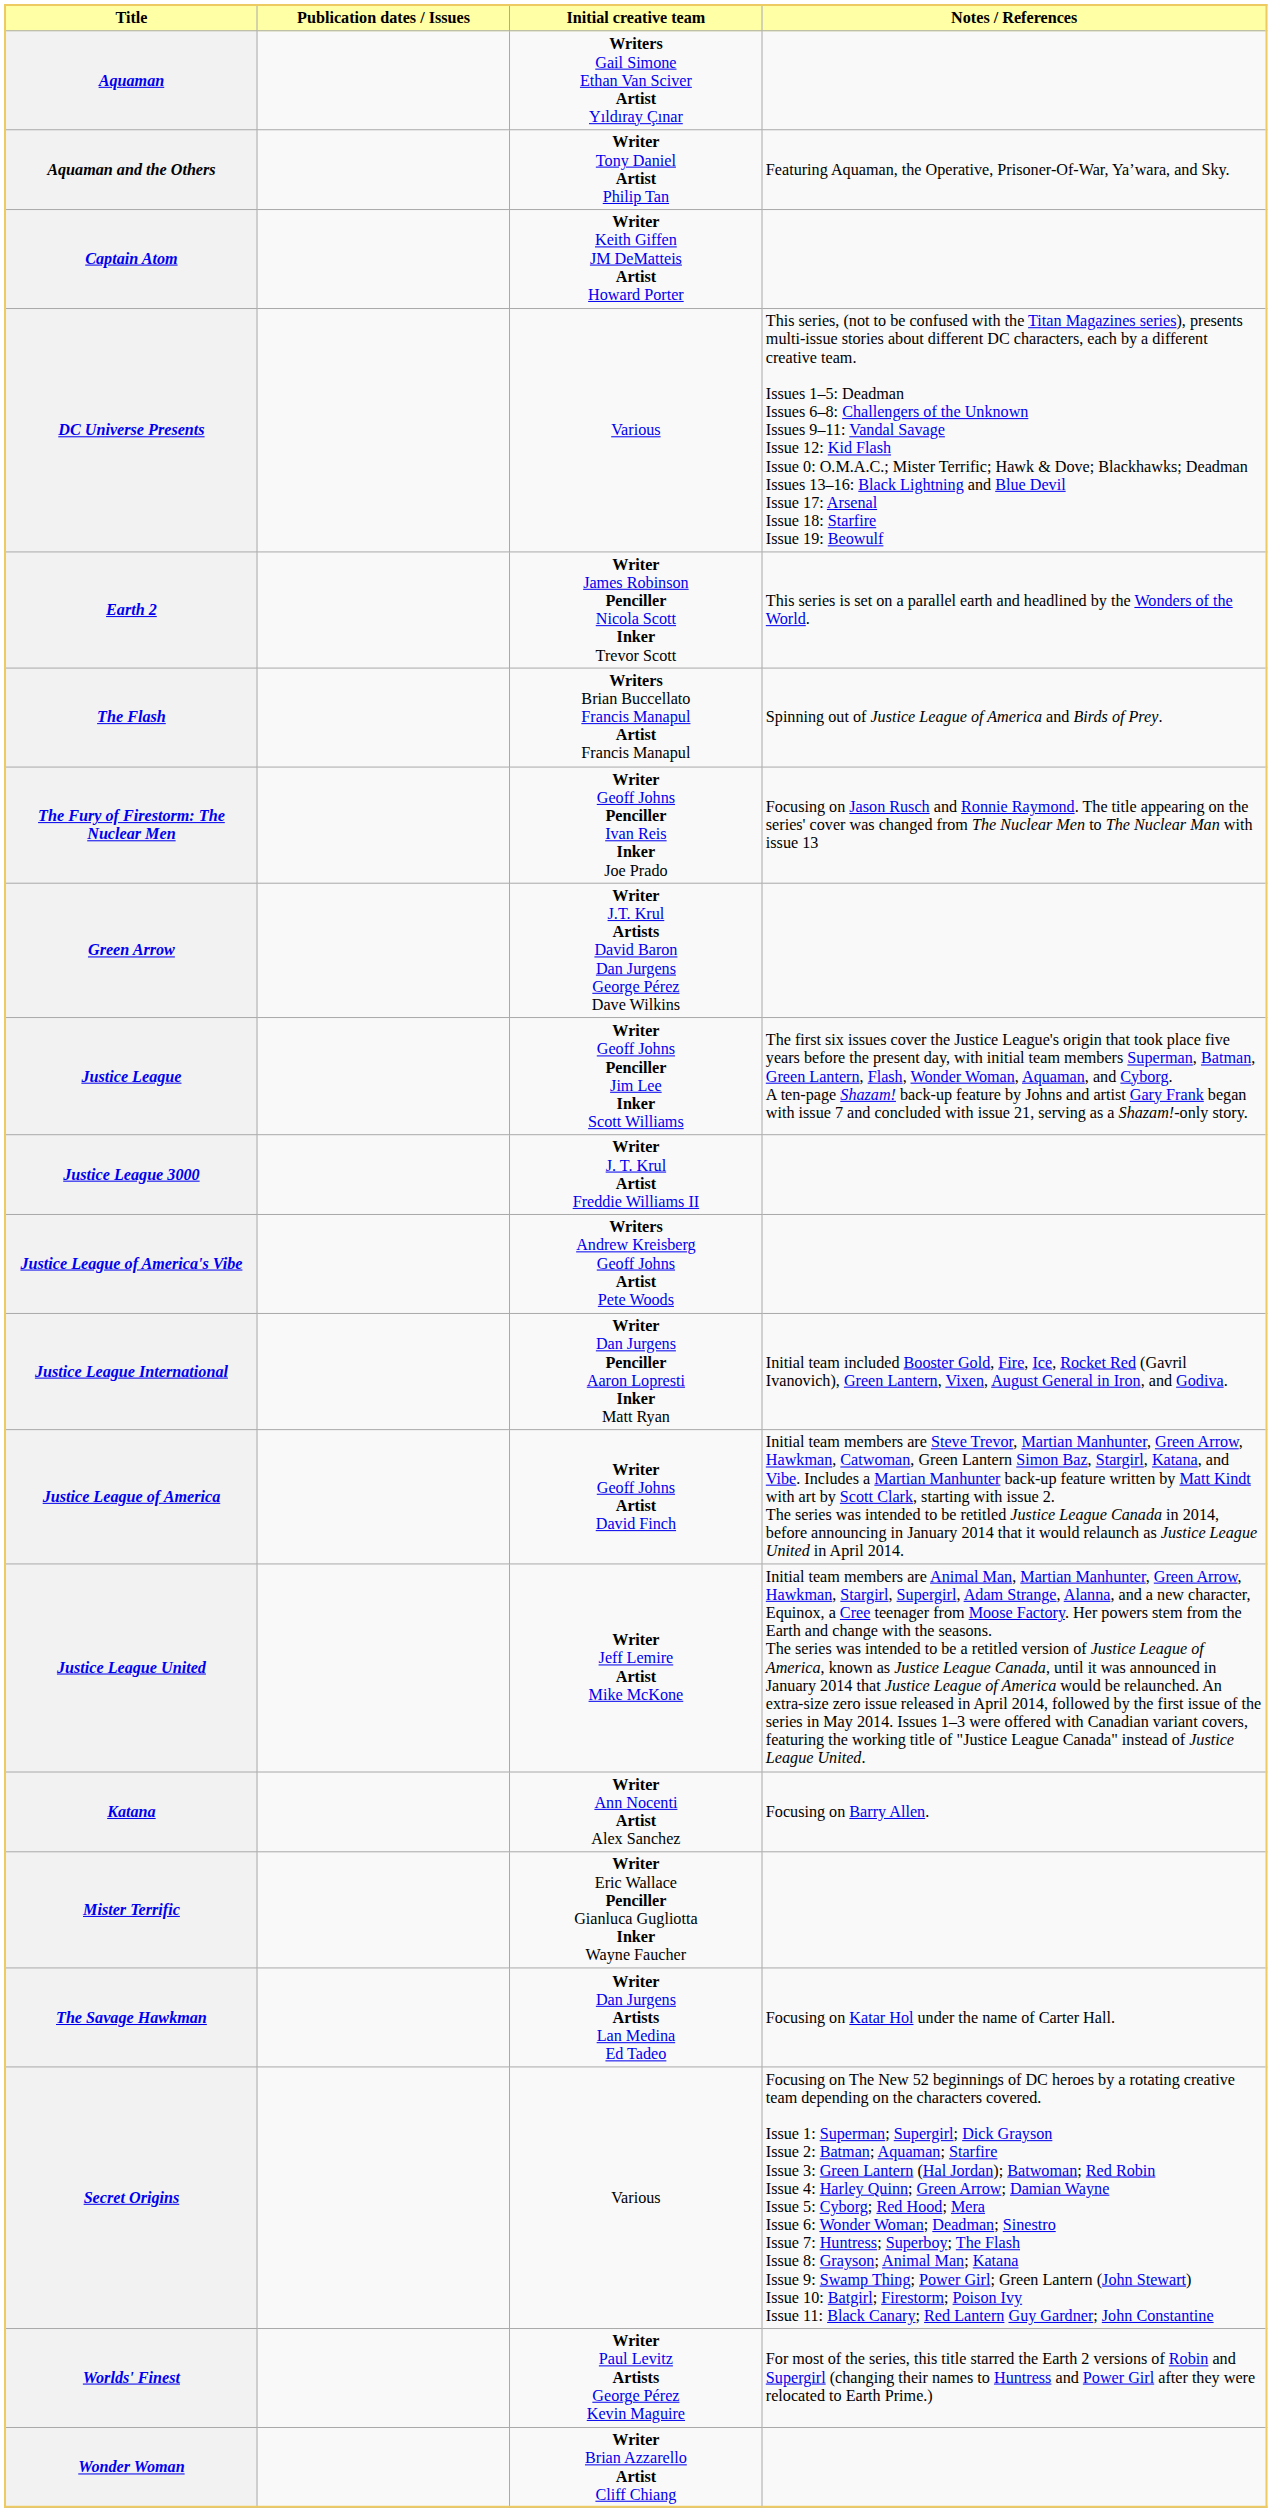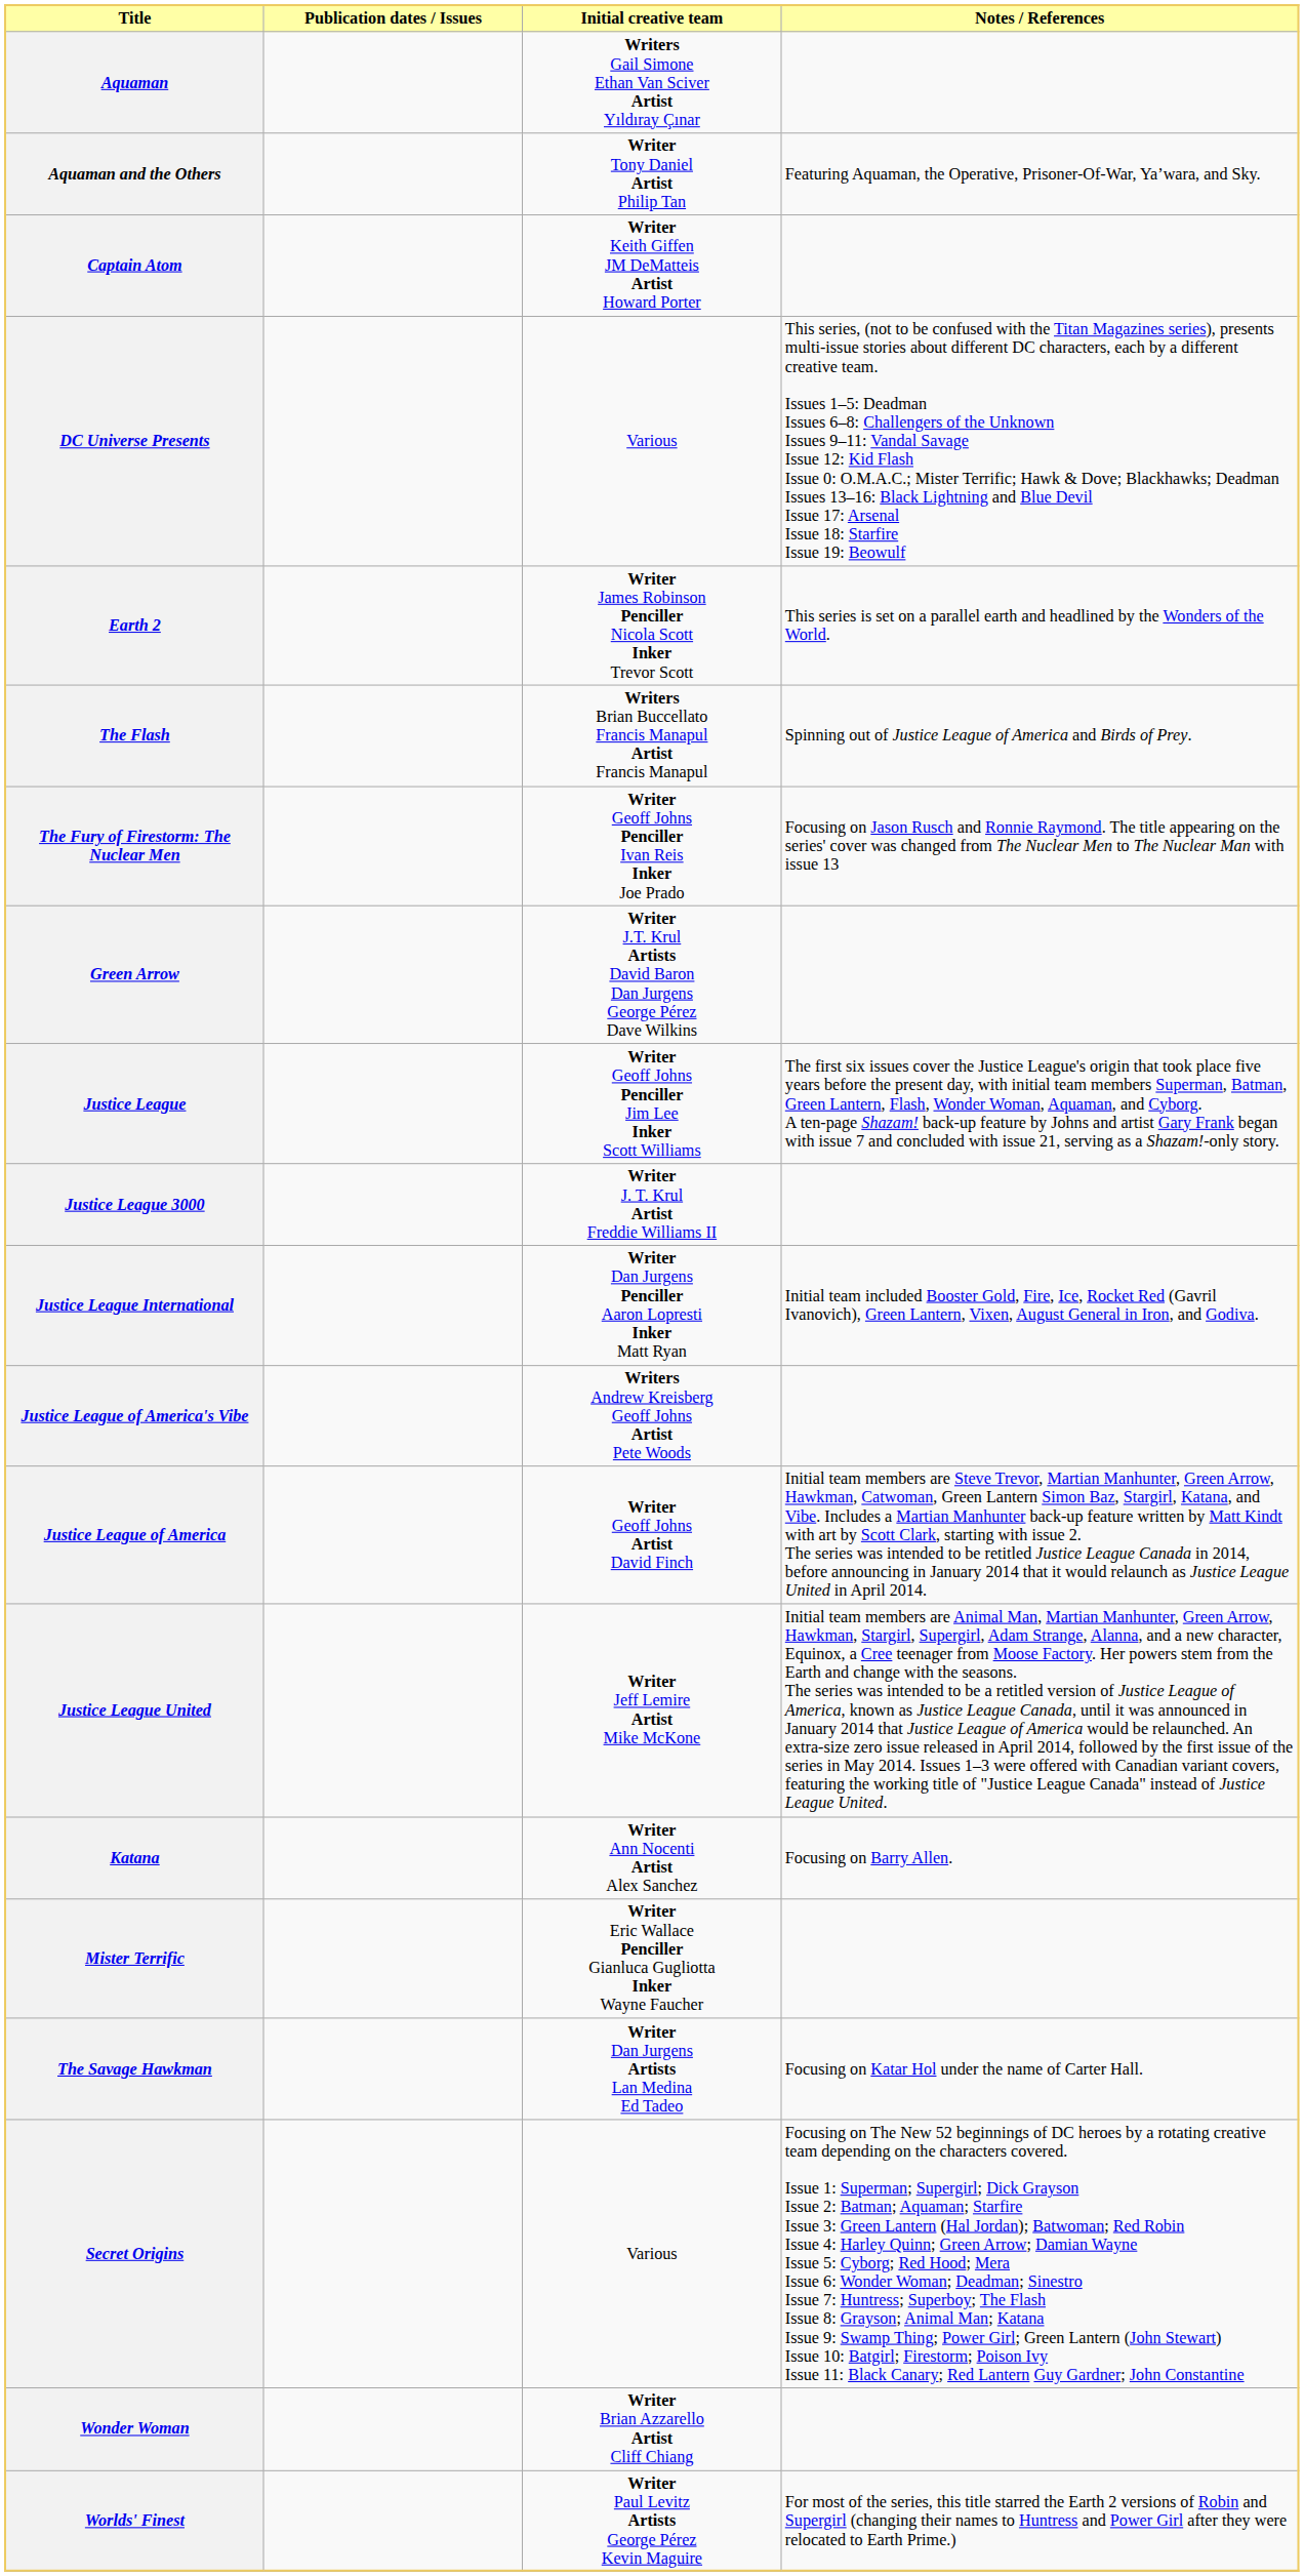rows swapped: Justice League International <-> Justice League of America's Vibe
rows swapped: Wonder Woman <-> Worlds' Finest
